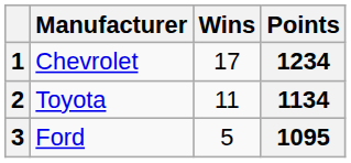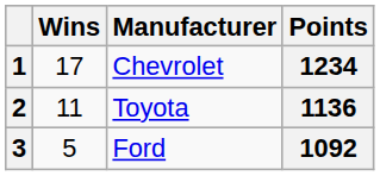columns swapped: Manufacturer <-> Wins
2 | Points: 1134 -> 1136
3 | Points: 1095 -> 1092
